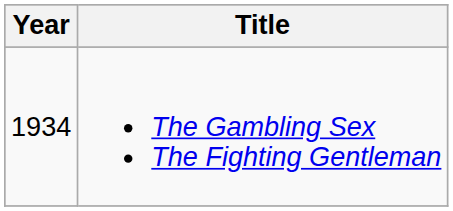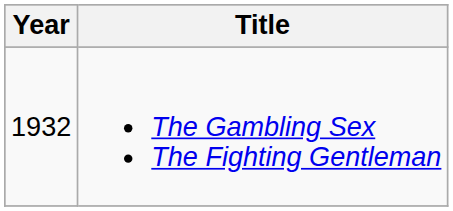The Gambling Sex The Fighting Gentleman | Year: 1934 -> 1932
